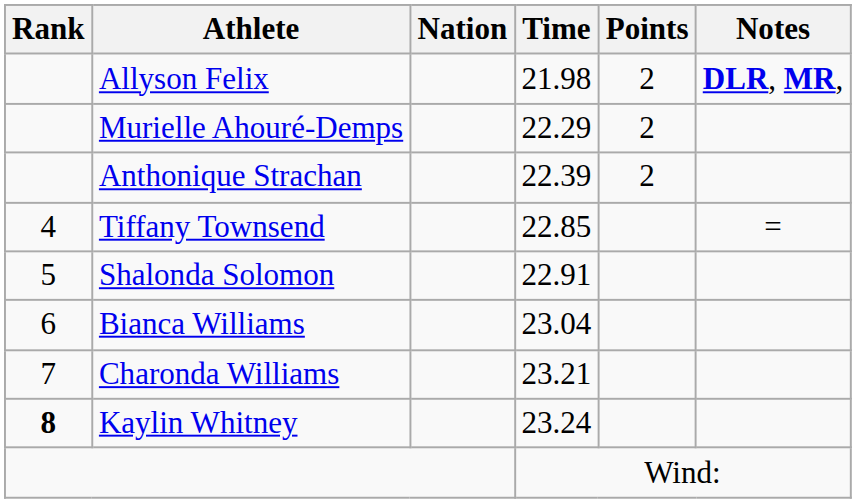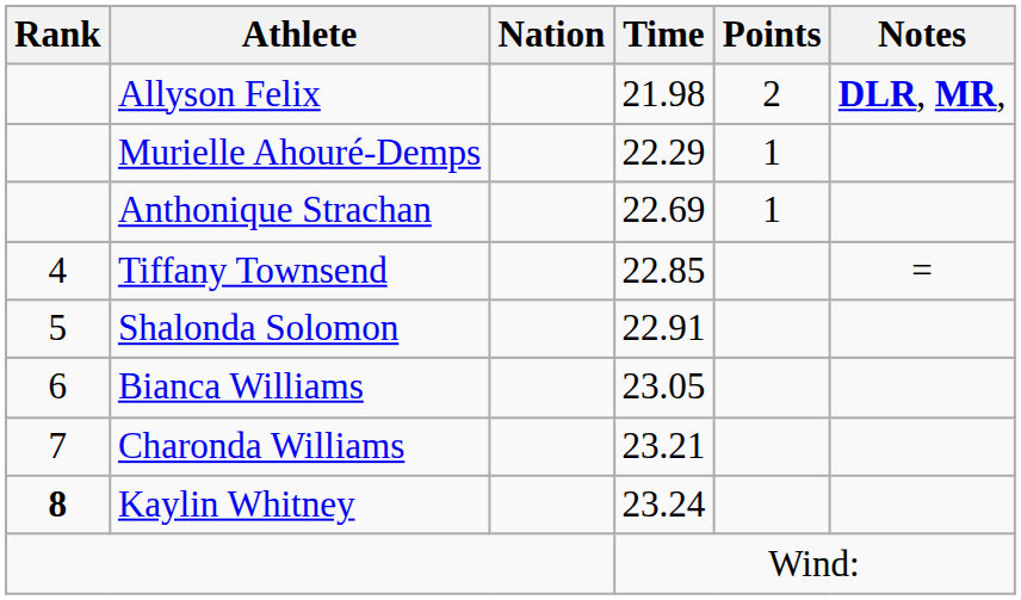Murielle Ahouré-Demps | Points: 2 -> 1
Anthonique Strachan | Time: 22.39 -> 22.69
Anthonique Strachan | Points: 2 -> 1
Bianca Williams | Time: 23.04 -> 23.05
